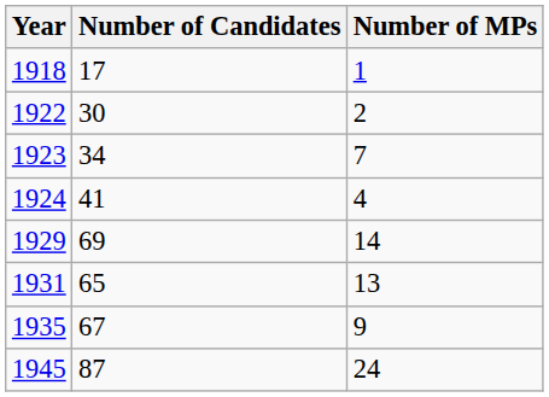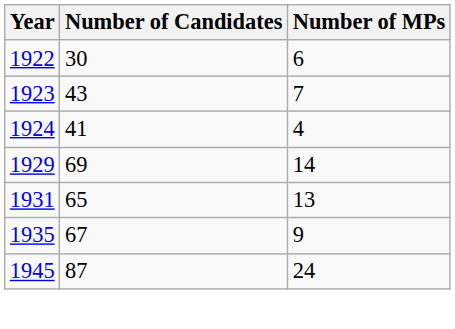- row: 1918 | 17 | 1
1922 | Number of MPs: 2 -> 6
1923 | Number of Candidates: 34 -> 43
